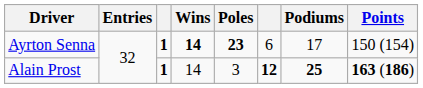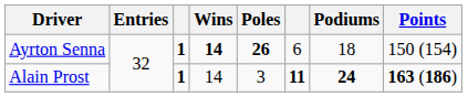Ayrton Senna | Poles: 23 -> 26
Ayrton Senna | Podiums: 17 -> 18
Alain Prost | column 6: 12 -> 11
Alain Prost | Podiums: 25 -> 24
